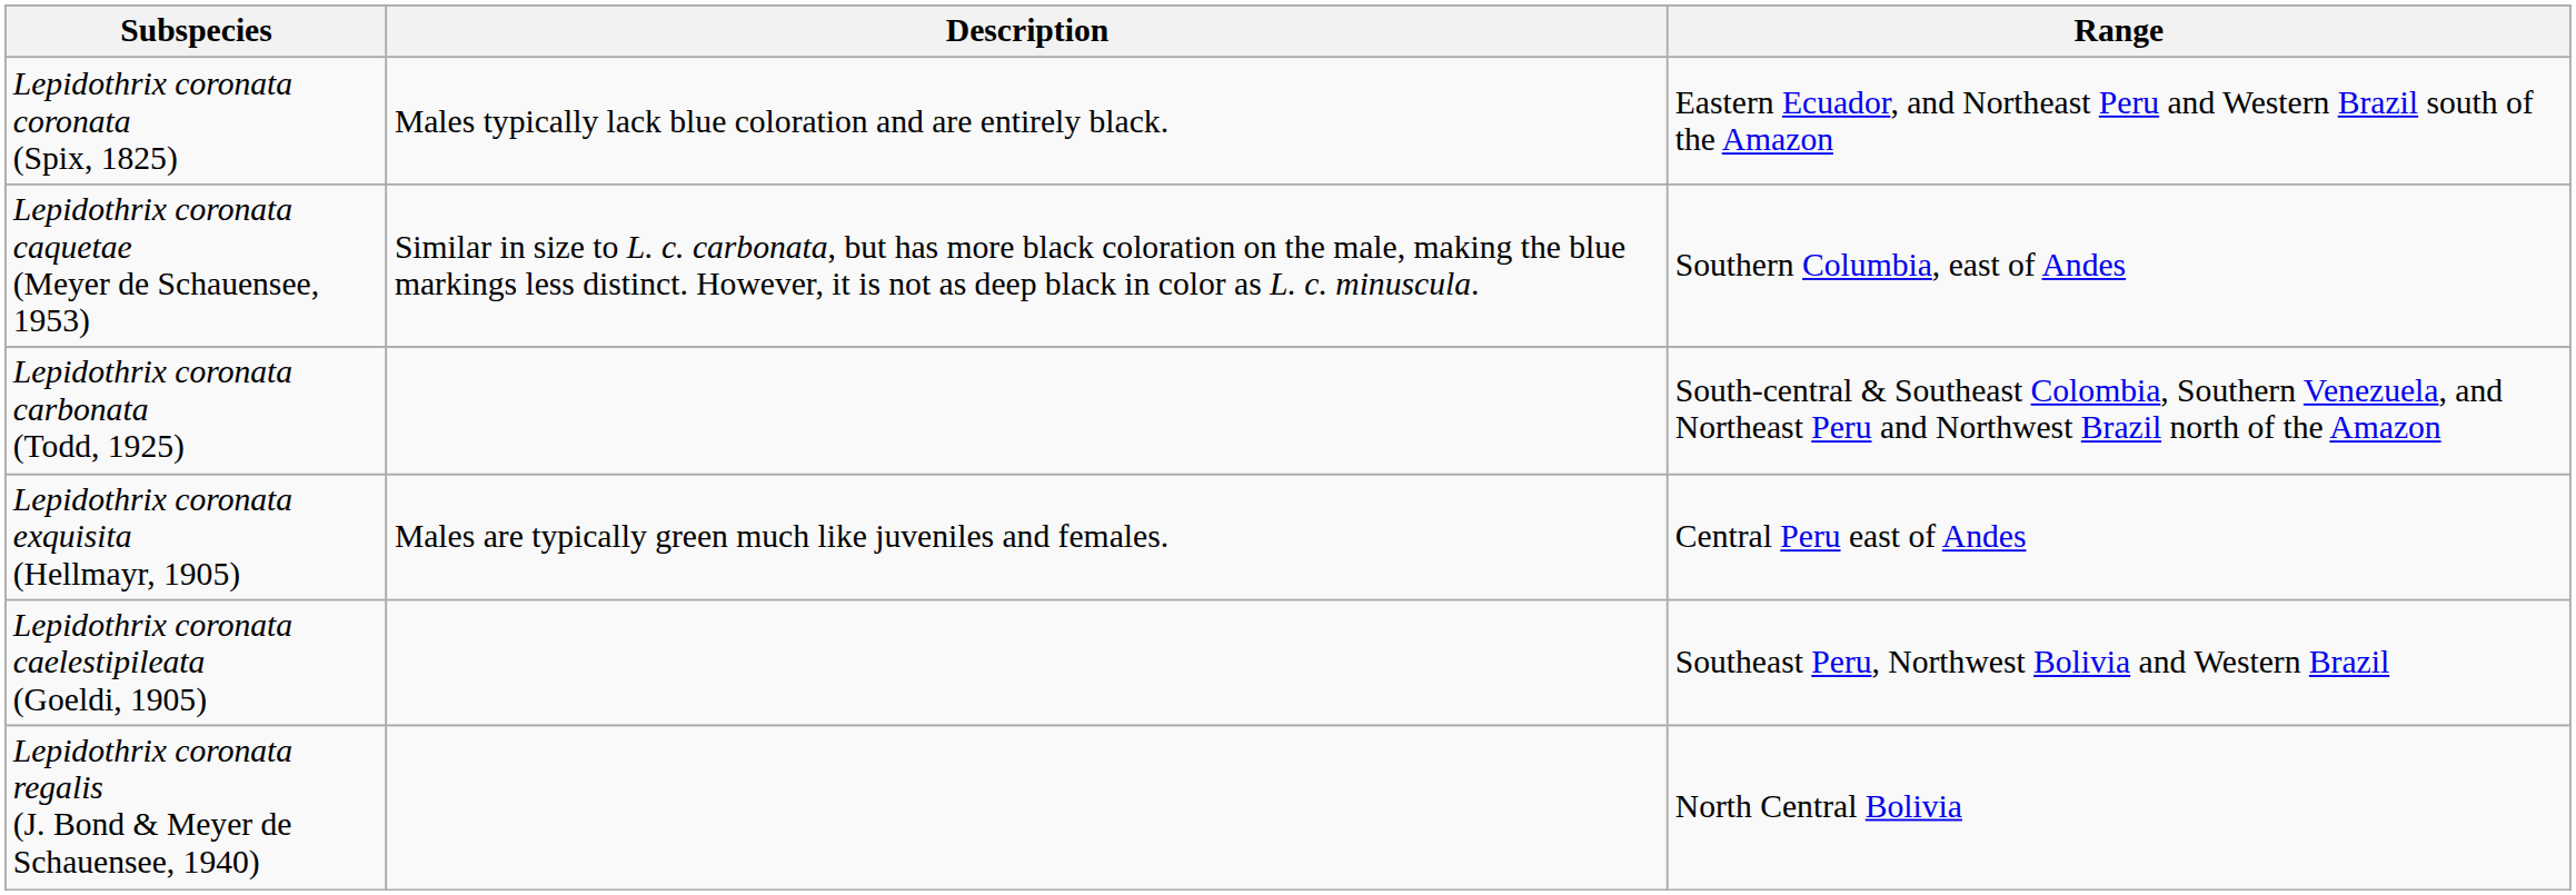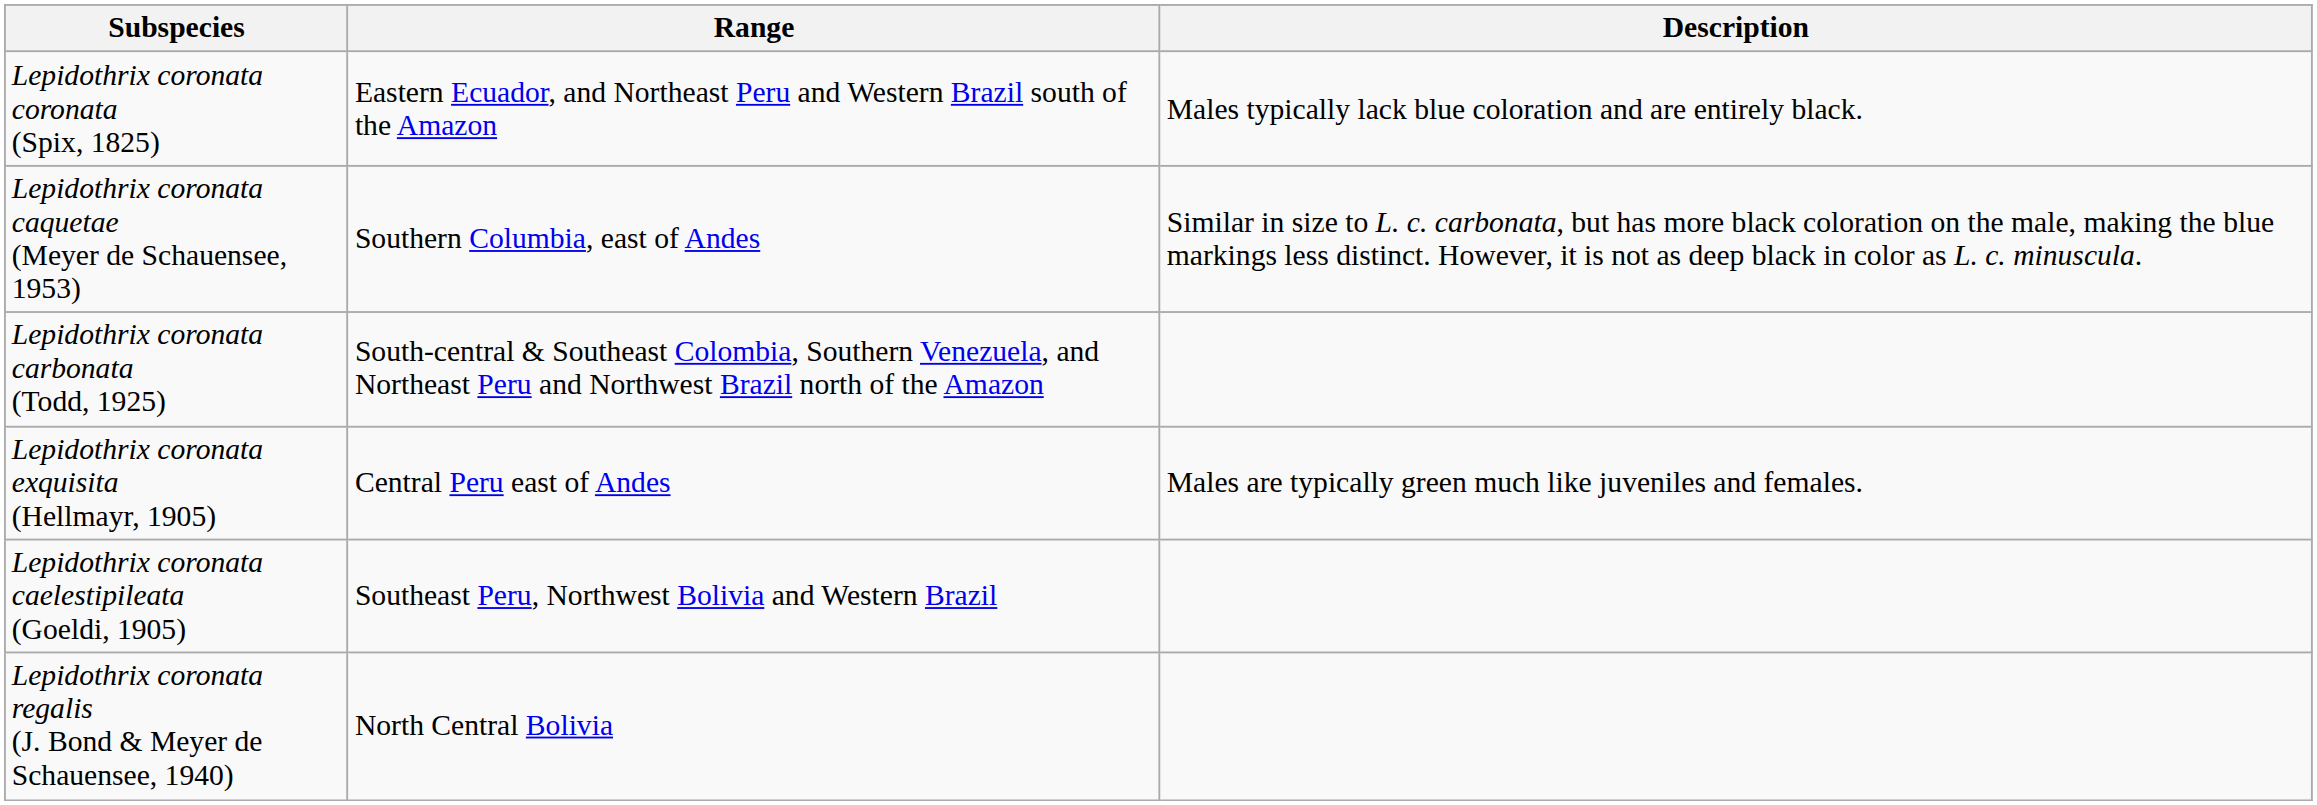columns swapped: Description <-> Range
